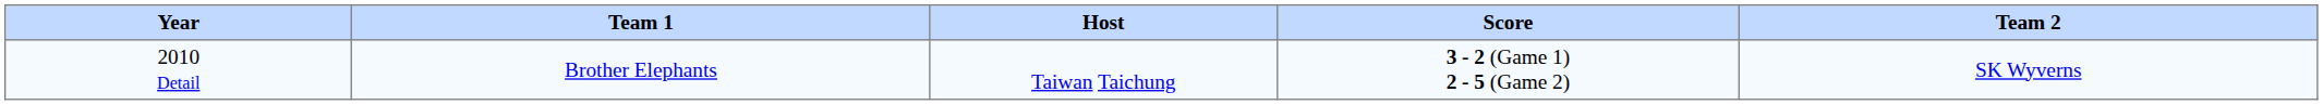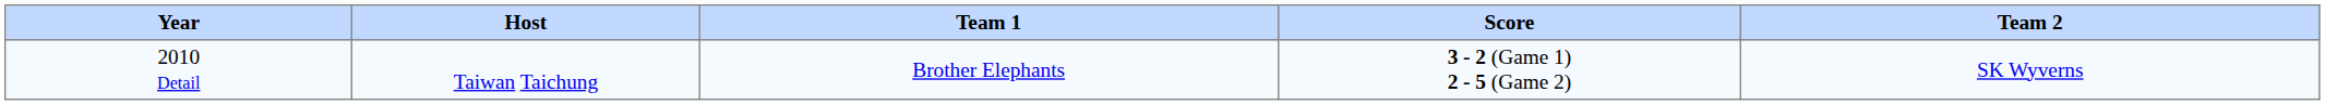columns swapped: Host <-> Team 1
